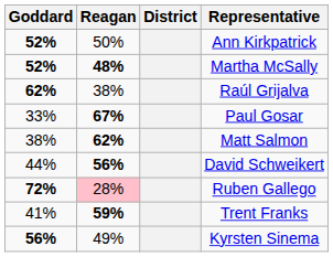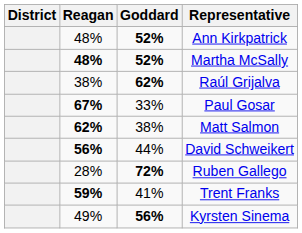columns swapped: District <-> Goddard
Ann Kirkpatrick | Reagan: 50% -> 48%
Ruben Gallego | Reagan: pink background -> no background
